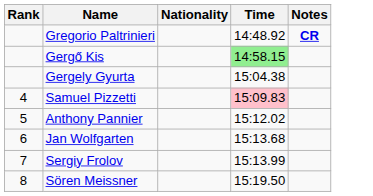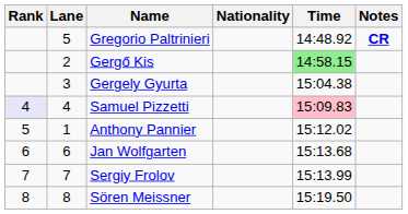+ column: Lane | 5 | 2 | 3 | 4 | 1 | 6 | 7 | 8
Samuel Pizzetti | Rank: no background -> lavender background
